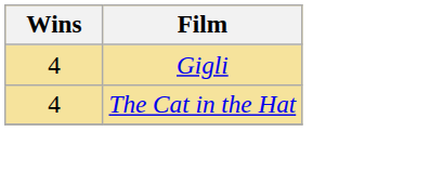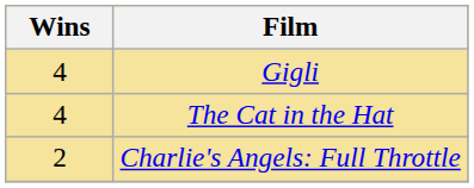+ row: 2 | Charlie's Angels: Full Throttle
